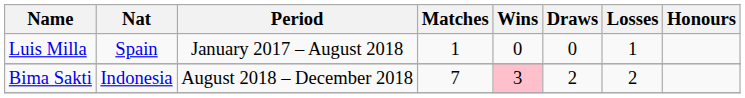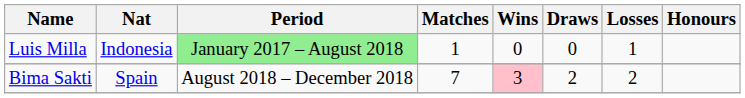Luis Milla | Nat: Spain -> Indonesia
Luis Milla | Period: no background -> lightgreen background
Bima Sakti | Nat: Indonesia -> Spain
